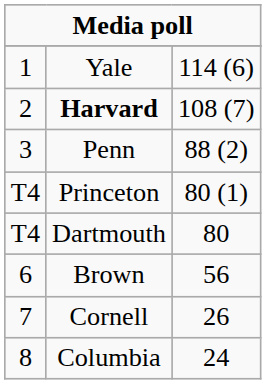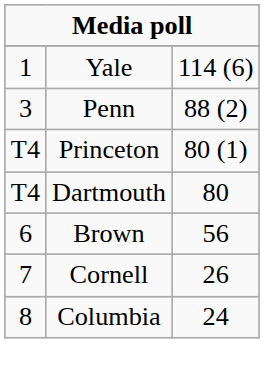- row: 2 | Harvard | 108 (7)
